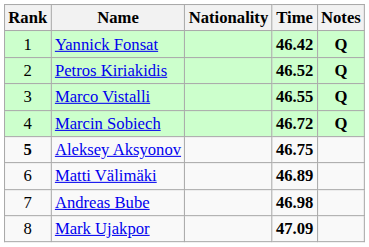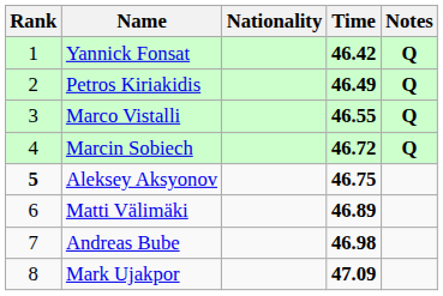Petros Kiriakidis | Time: 46.52 -> 46.49
